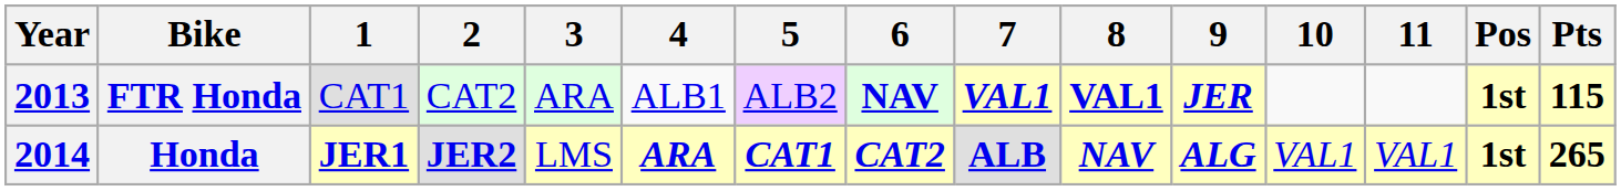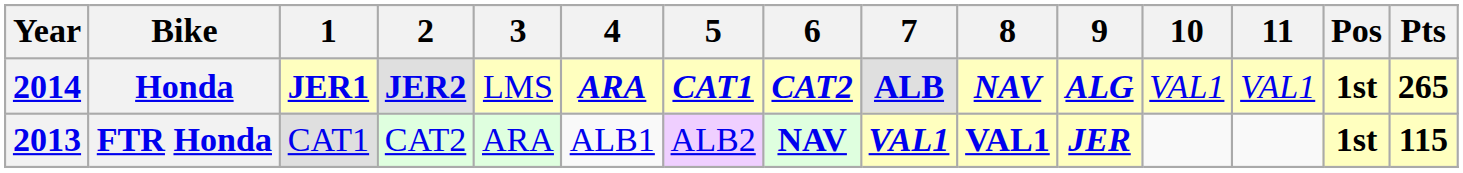rows swapped: FTR Honda <-> Honda
